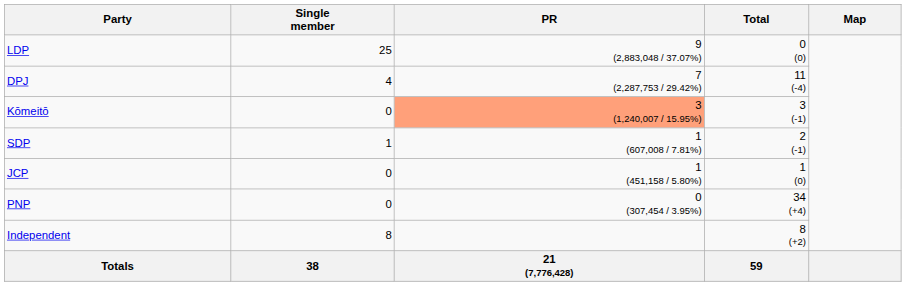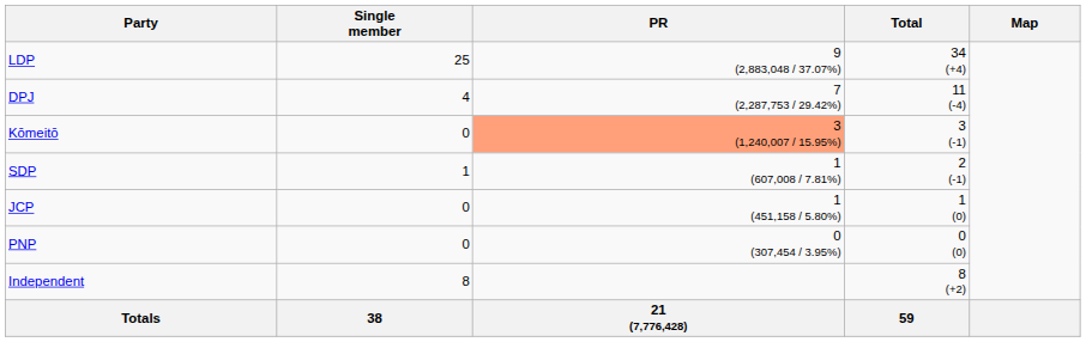LDP | Total: 0 (0) -> 34 (+4)
PNP | Total: 34 (+4) -> 0 (0)
